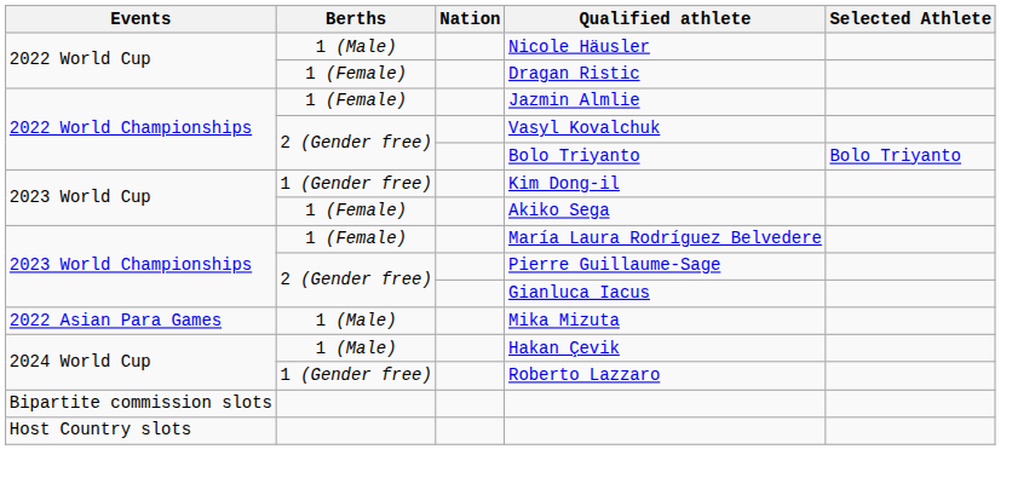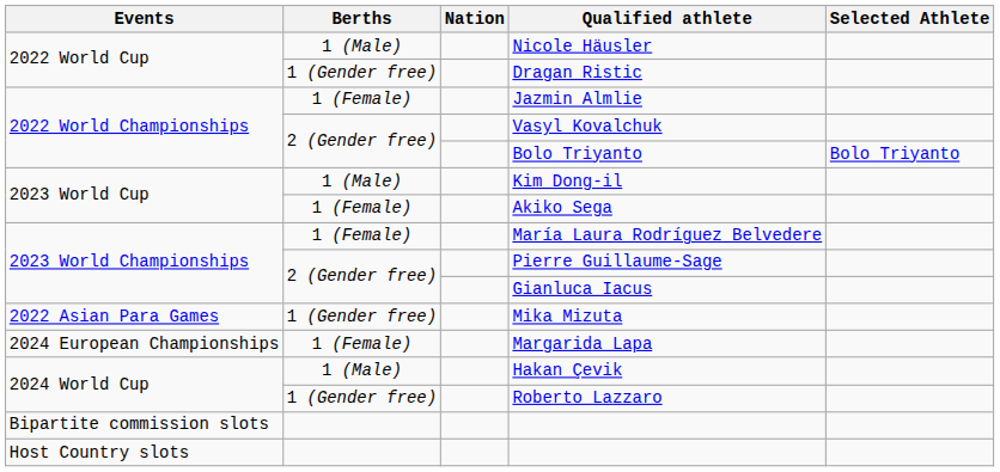Dragan Ristic | Berths: 1 (Female) -> 1 (Gender free)
Kim Dong-il | Berths: 1 (Gender free) -> 1 (Male)
Mika Mizuta | Berths: 1 (Male) -> 1 (Gender free)
+ row: 2024 European Championships | 1 (Female) | Margarida Lapa
